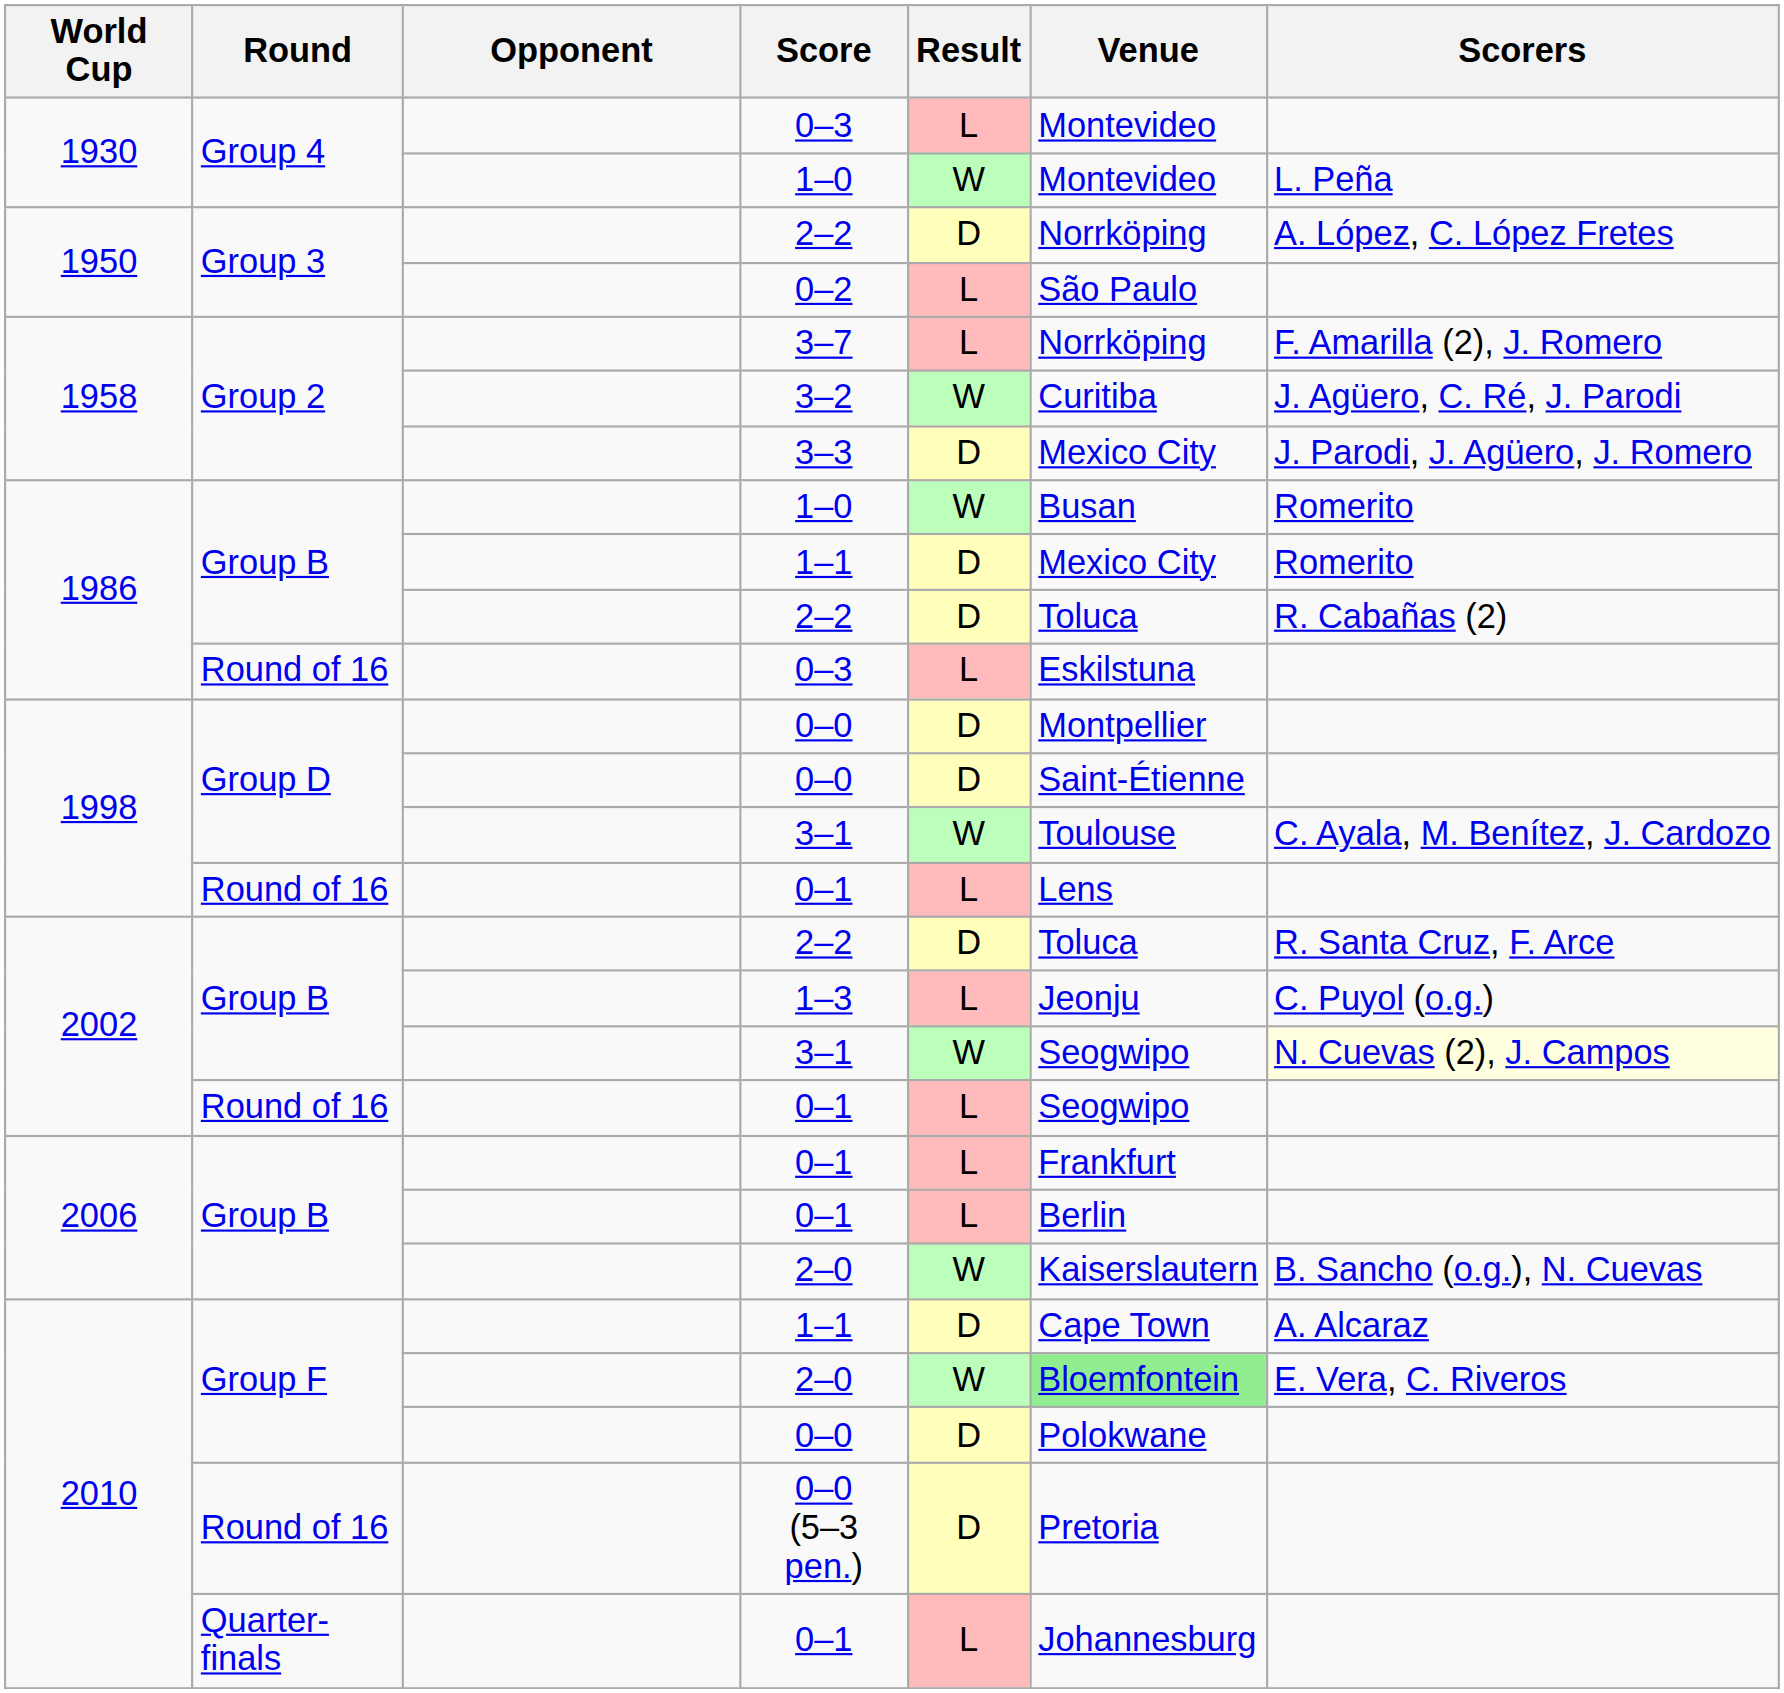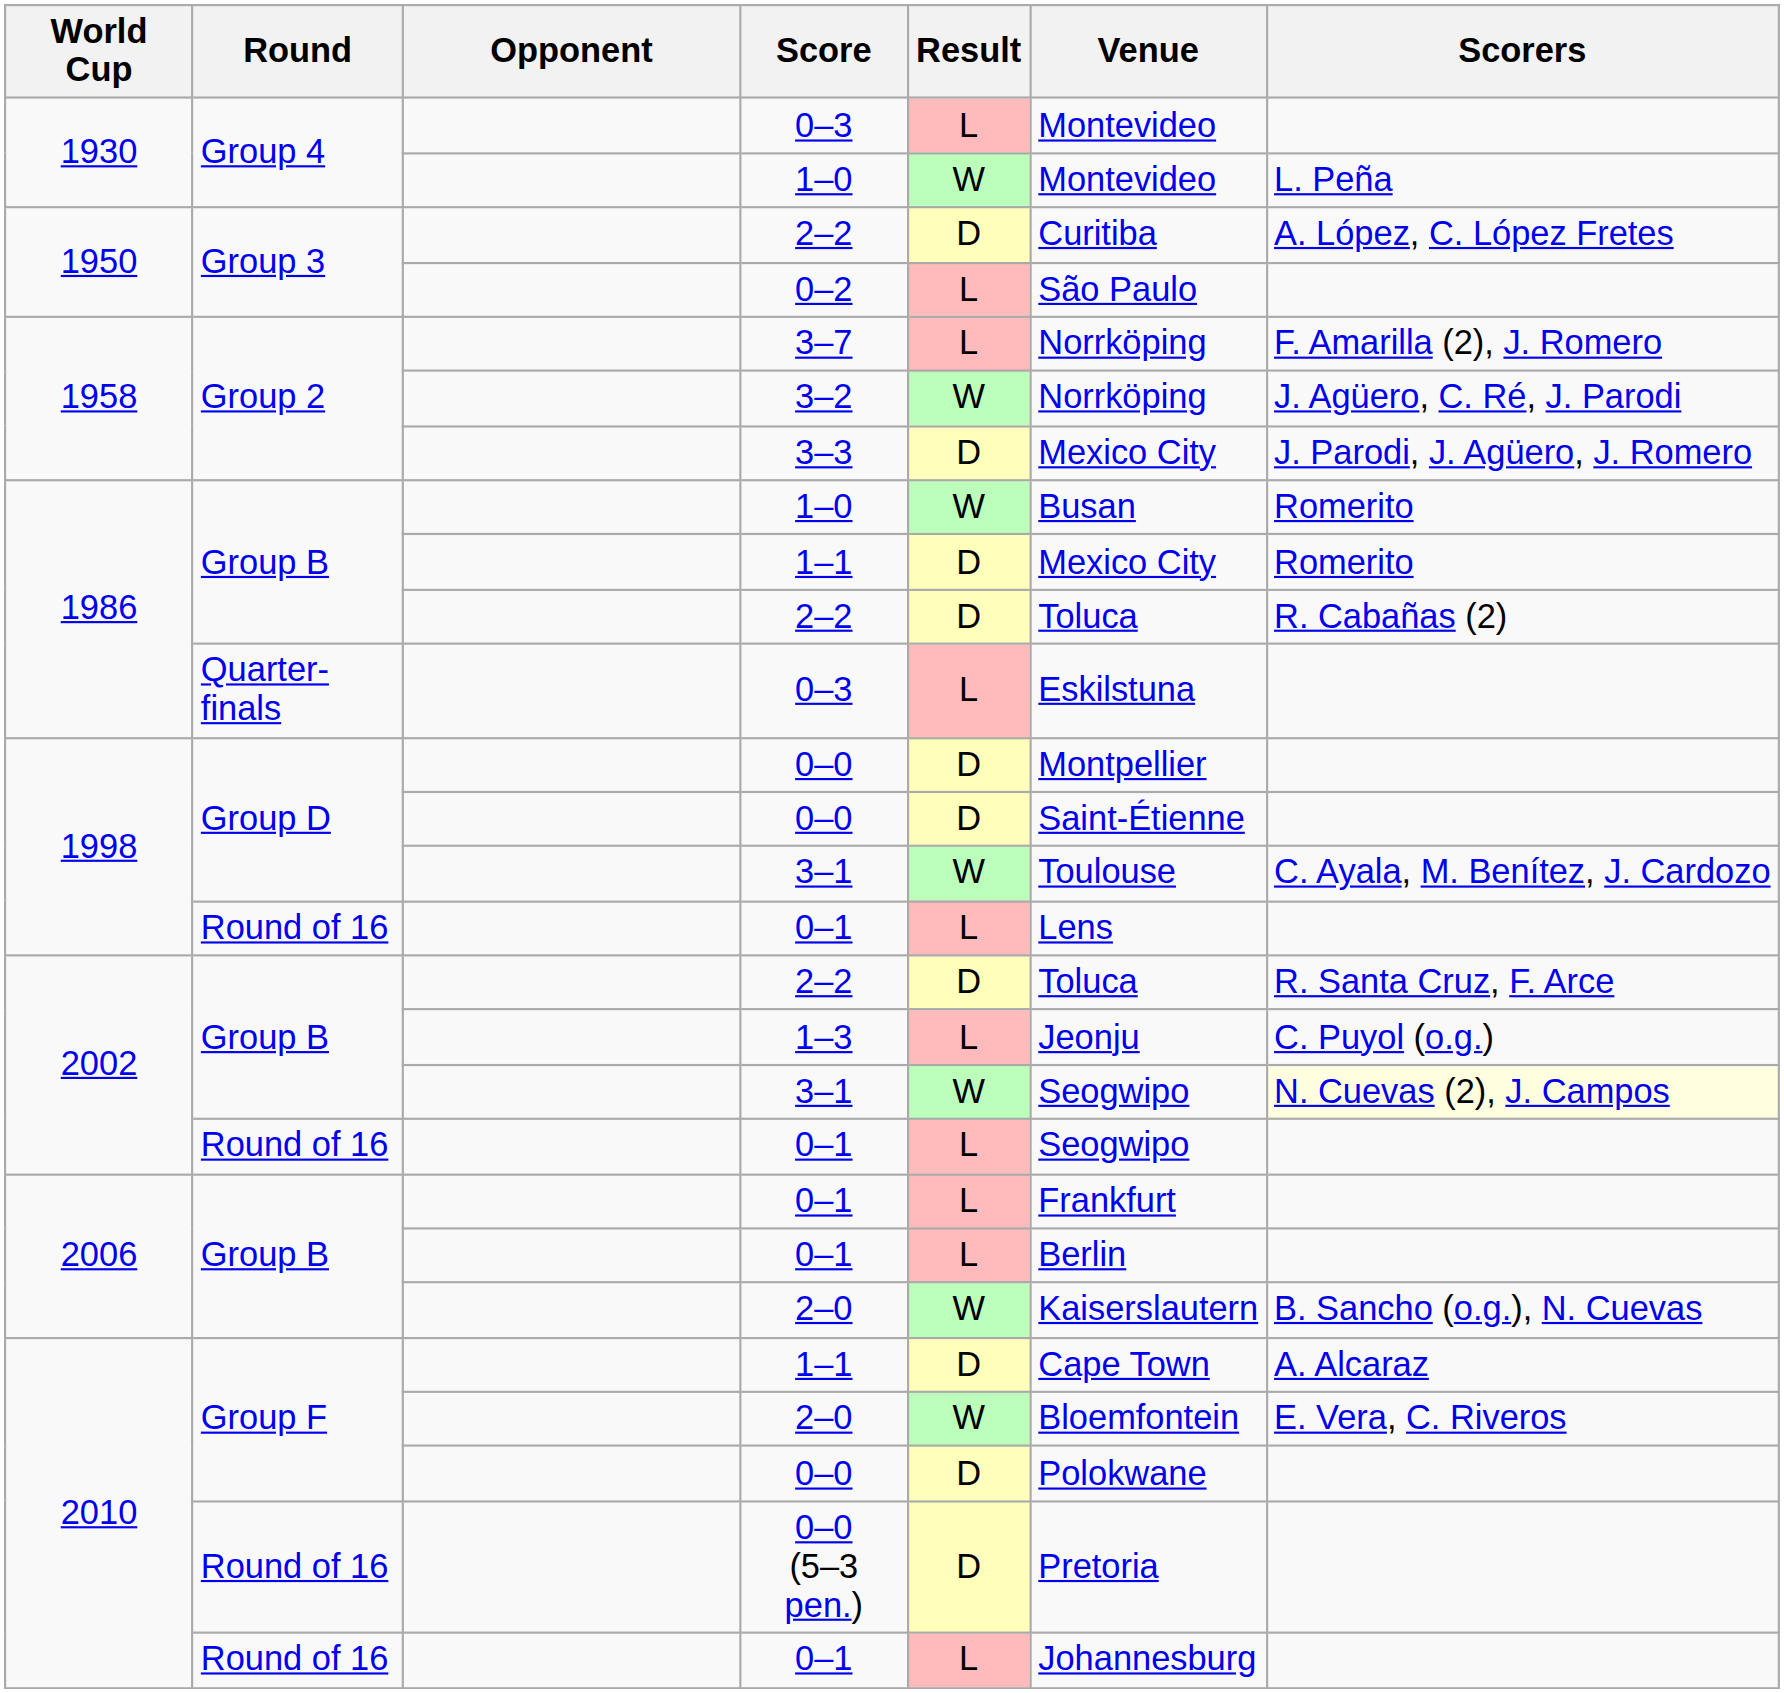1950 / 2–2 | Venue: Norrköping -> Curitiba
3–2 | Venue: Curitiba -> Norrköping
1986 / 0–3 | Round: Round of 16 -> Quarter-finals
2010 / 2–0 | Venue: lightgreen background -> no background
2010 / 0–1 | Round: Quarter-finals -> Round of 16
